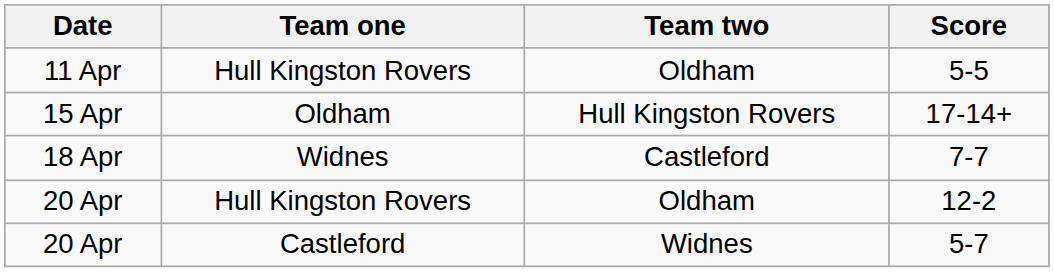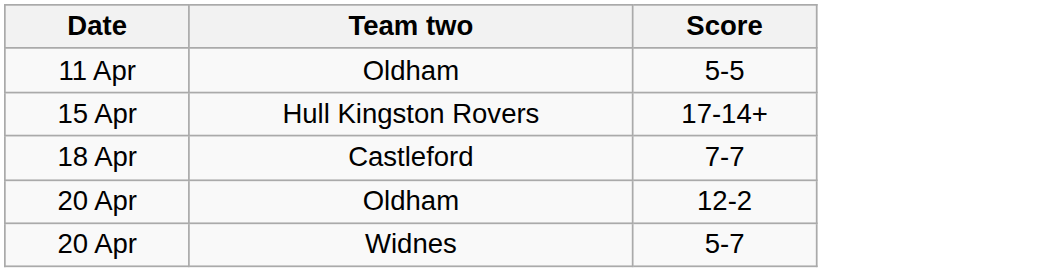- column: Team one | Hull Kingston Rovers | Oldham | Widnes | Hull Kingston Rovers | Castleford
